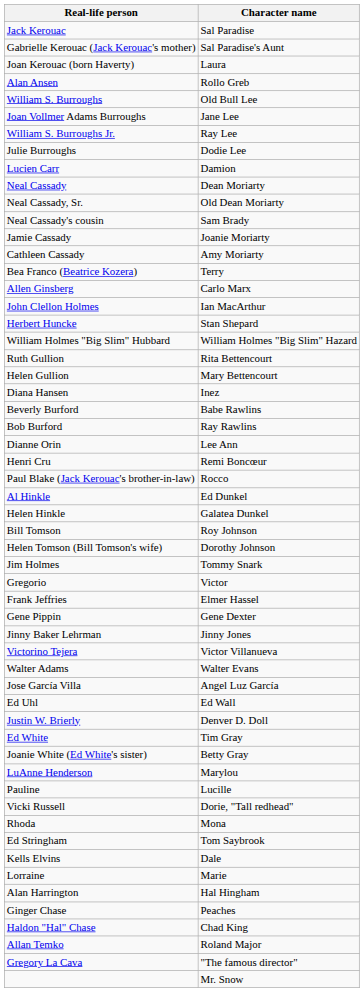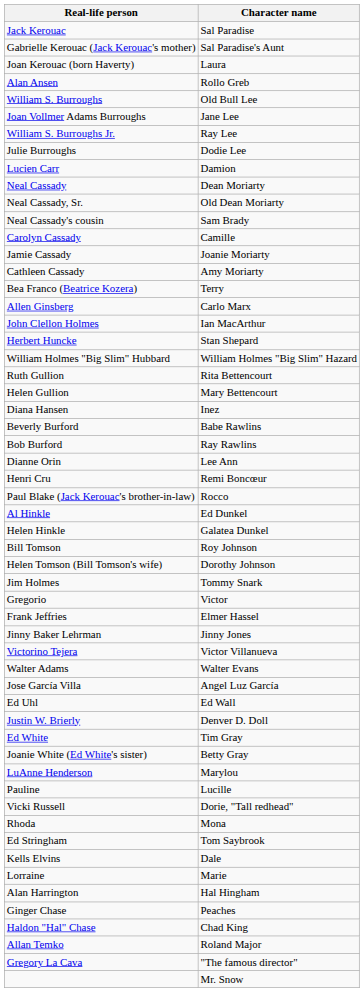+ row: Carolyn Cassady | Camille
- row: Gene Pippin | Gene Dexter
